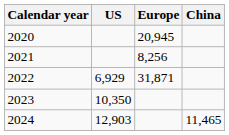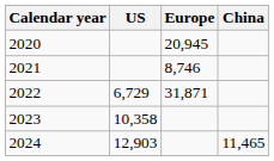2021 | Europe: 8,256 -> 8,746
2022 | US: 6,929 -> 6,729
2023 | US: 10,350 -> 10,358
